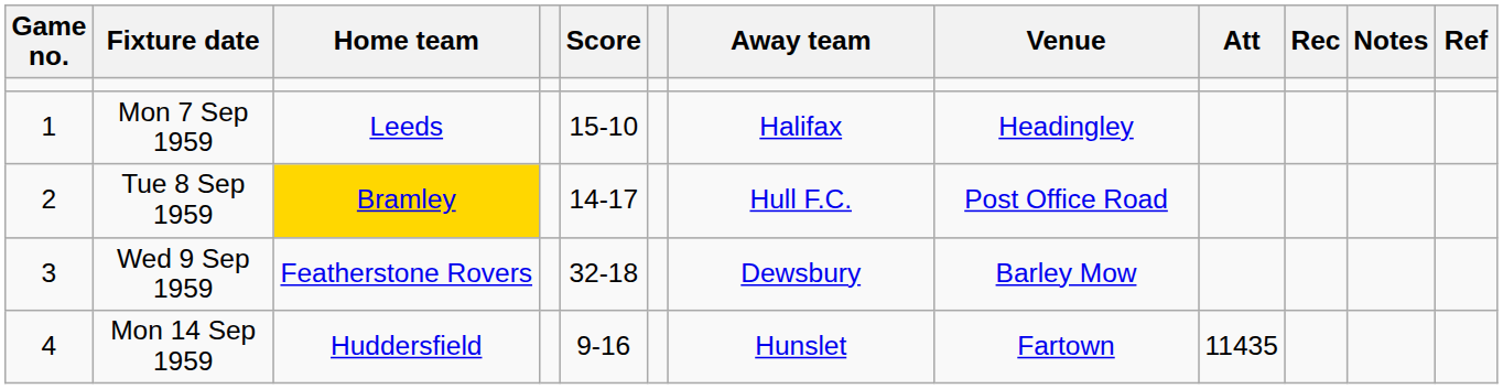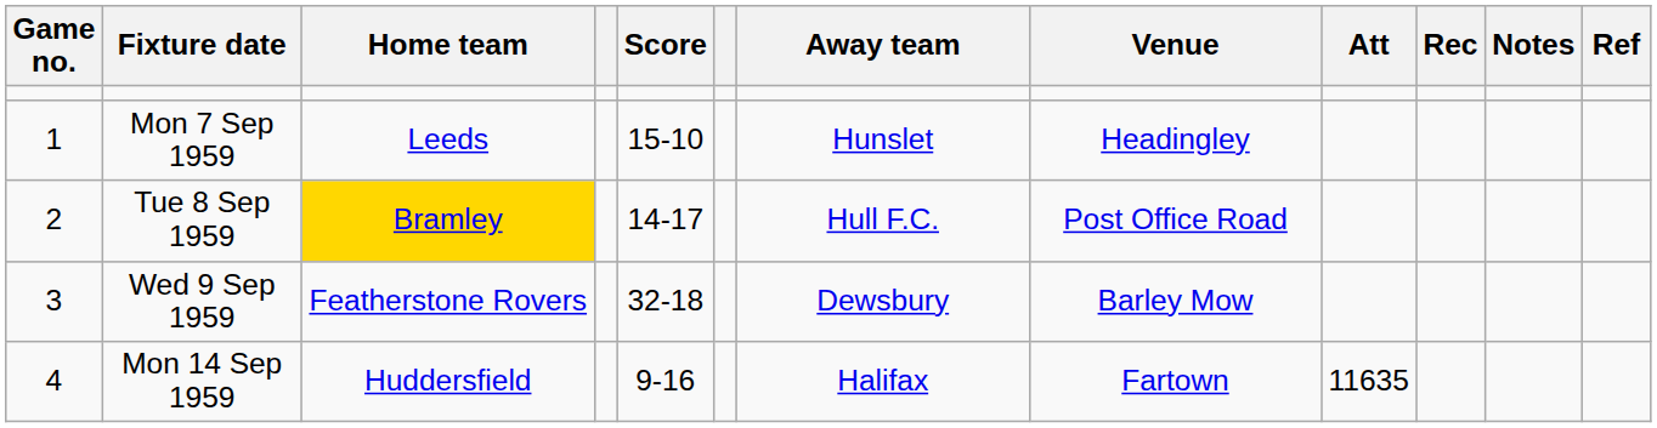Mon 7 Sep 1959 | Away team: Halifax -> Hunslet
Mon 14 Sep 1959 | Away team: Hunslet -> Halifax
Mon 14 Sep 1959 | Att: 11435 -> 11635
